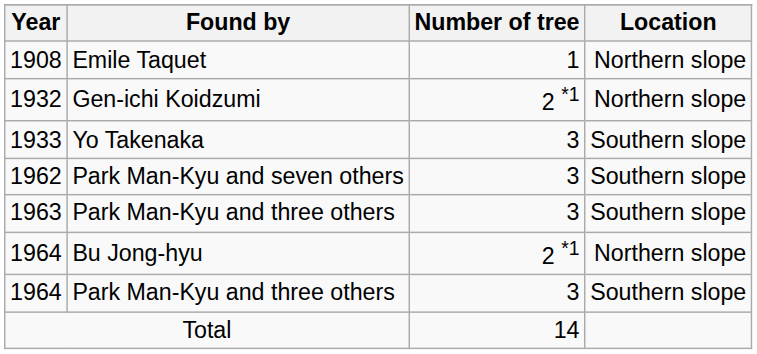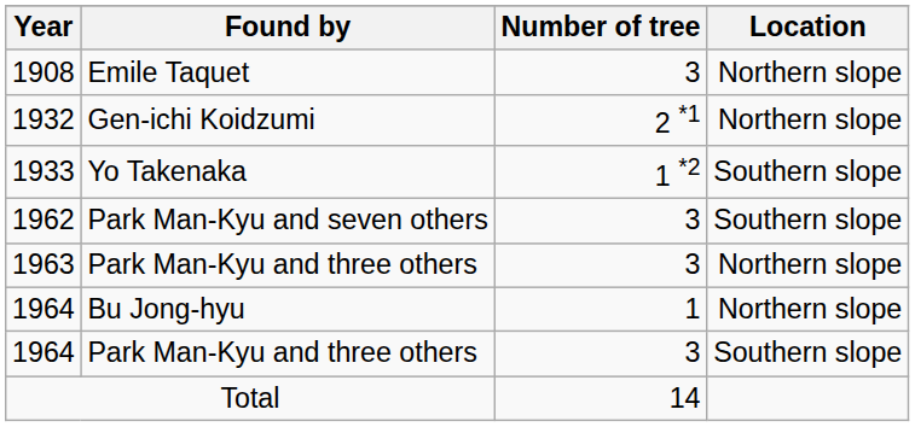1908 | Number of tree: 1 -> 3
1933 | Number of tree: 3 -> 1 *2
1963 | Location: Southern slope -> Northern slope
1964 / Bu Jong-hyu | Number of tree: 2 *1 -> 1
